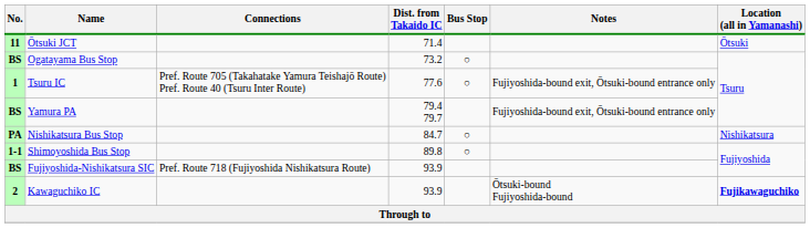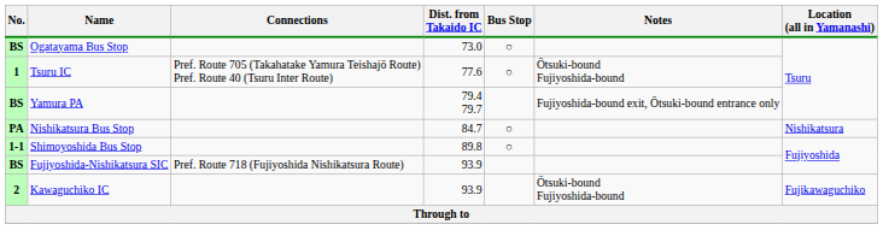- row: 11 | Ōtsuki JCT | 71.4 | Ōtsuki
Ogatayama Bus Stop | Dist. from Takaido IC: 73.2 -> 73.0
Tsuru IC | Notes: Fujiyoshida-bound exit, Ōtsuki-bound entrance only -> Ōtsuki-bound Fujiyoshida-bound
Kawaguchiko IC | Location (all in Yamanashi): bold -> normal
